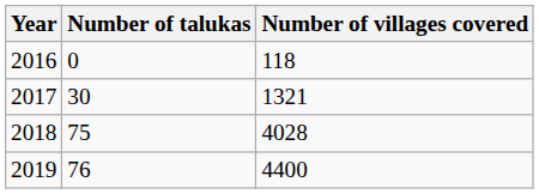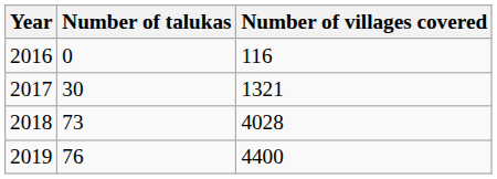2016 | Number of villages covered: 118 -> 116
2018 | Number of talukas: 75 -> 73
